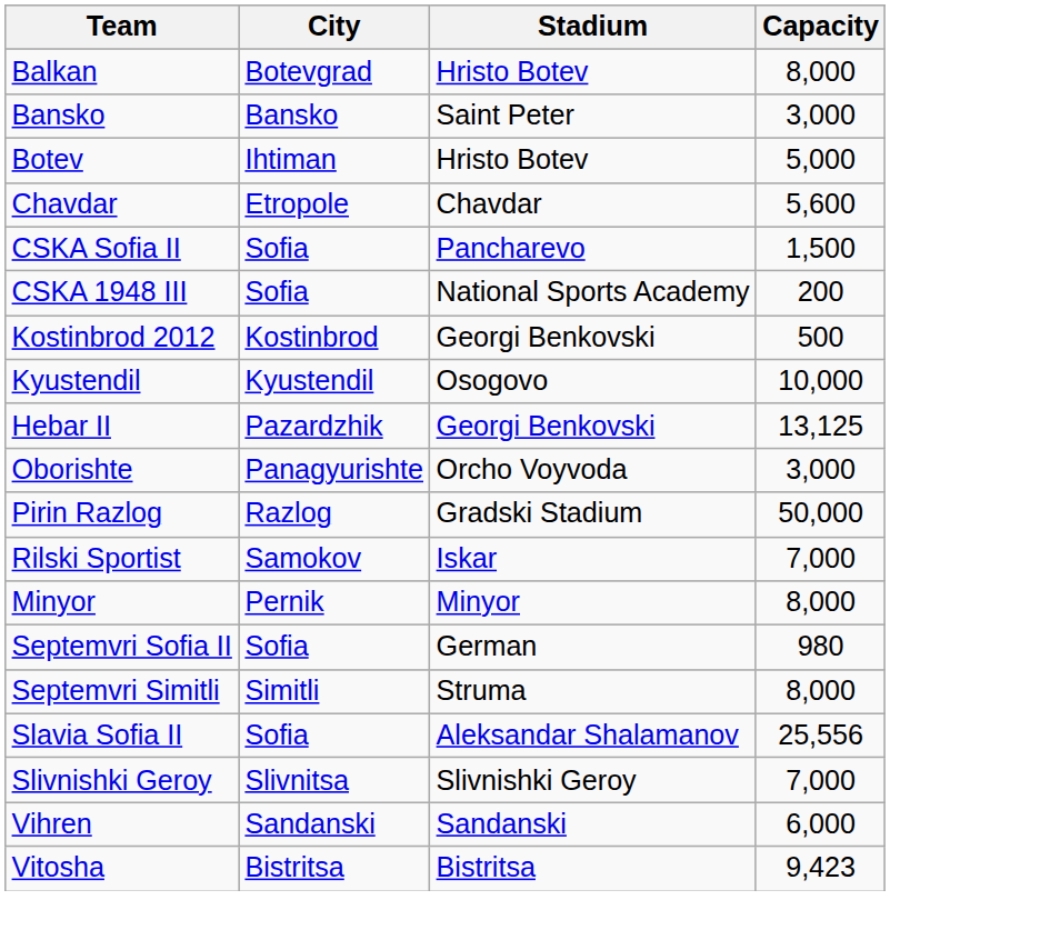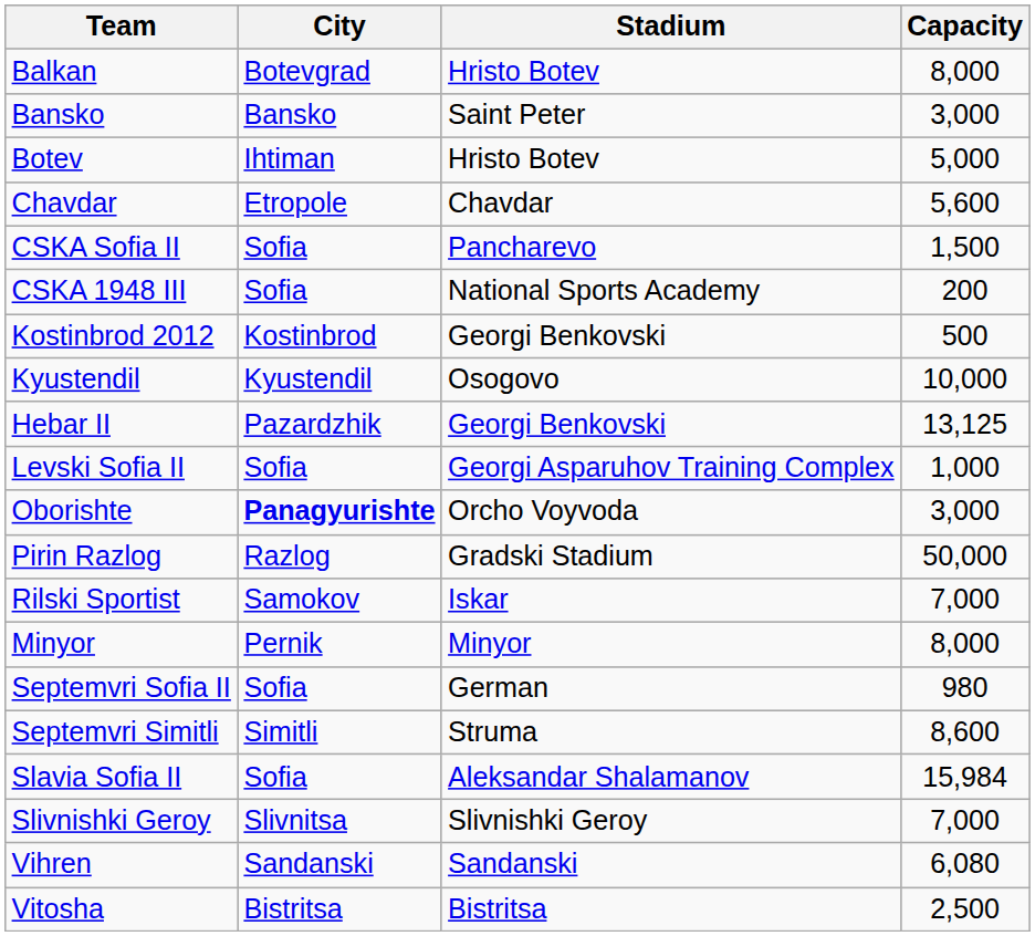+ row: Levski Sofia II | Sofia | Georgi Asparuhov Training Complex | 1,000
Oborishte | City: normal -> bold
Septemvri Simitli | Capacity: 8,000 -> 8,600
Slavia Sofia II | Capacity: 25,556 -> 15,984
Vihren | Capacity: 6,000 -> 6,080
Vitosha | Capacity: 9,423 -> 2,500
